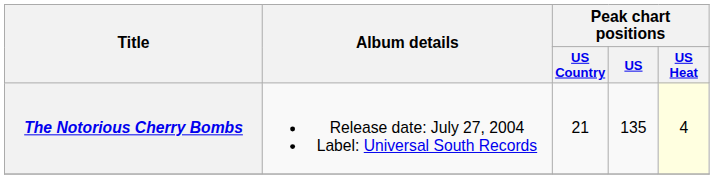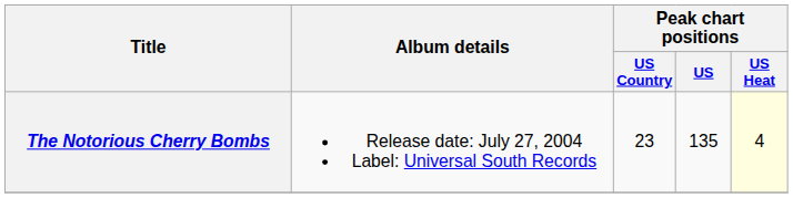The Notorious Cherry Bombs | Peak chart positions / US Country: 21 -> 23
